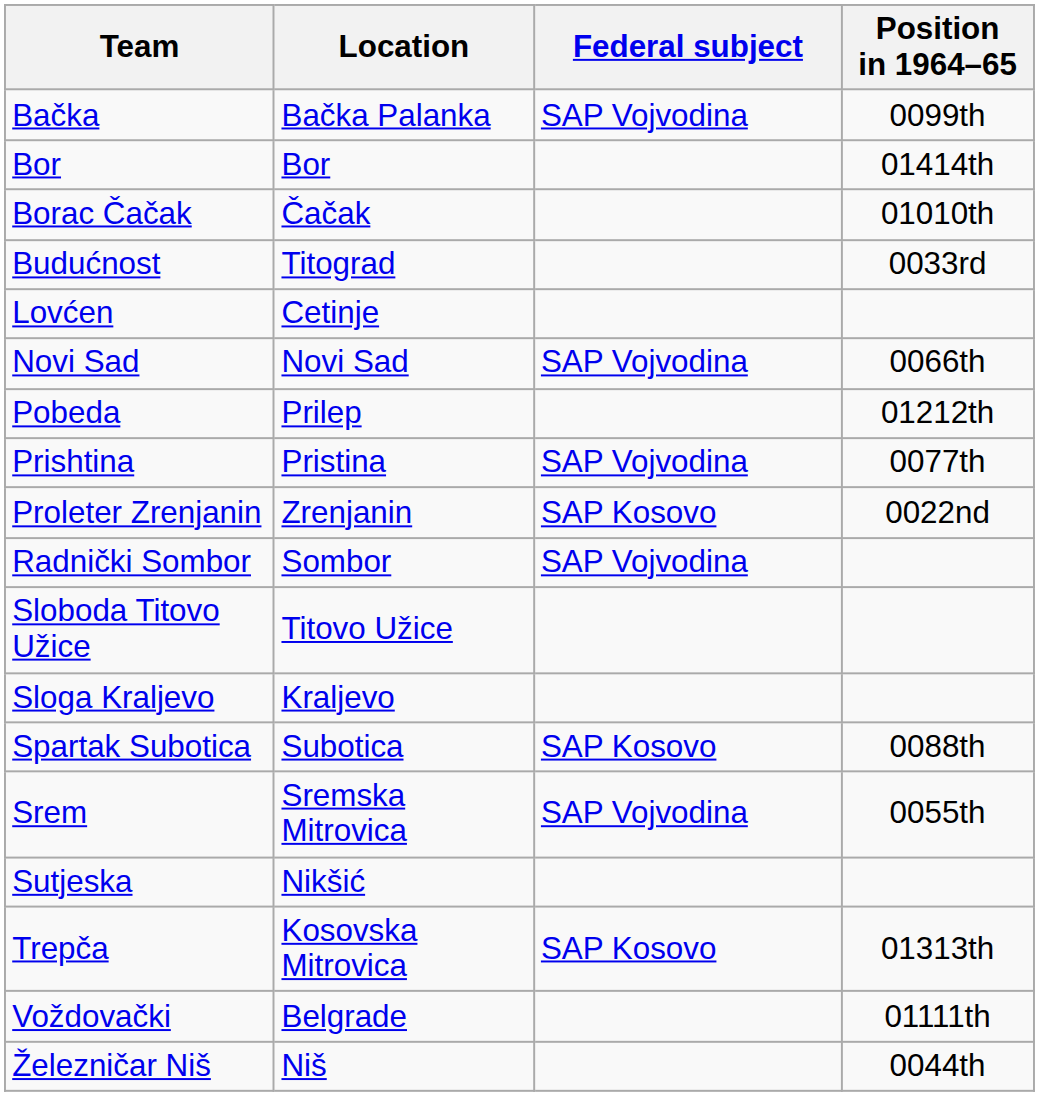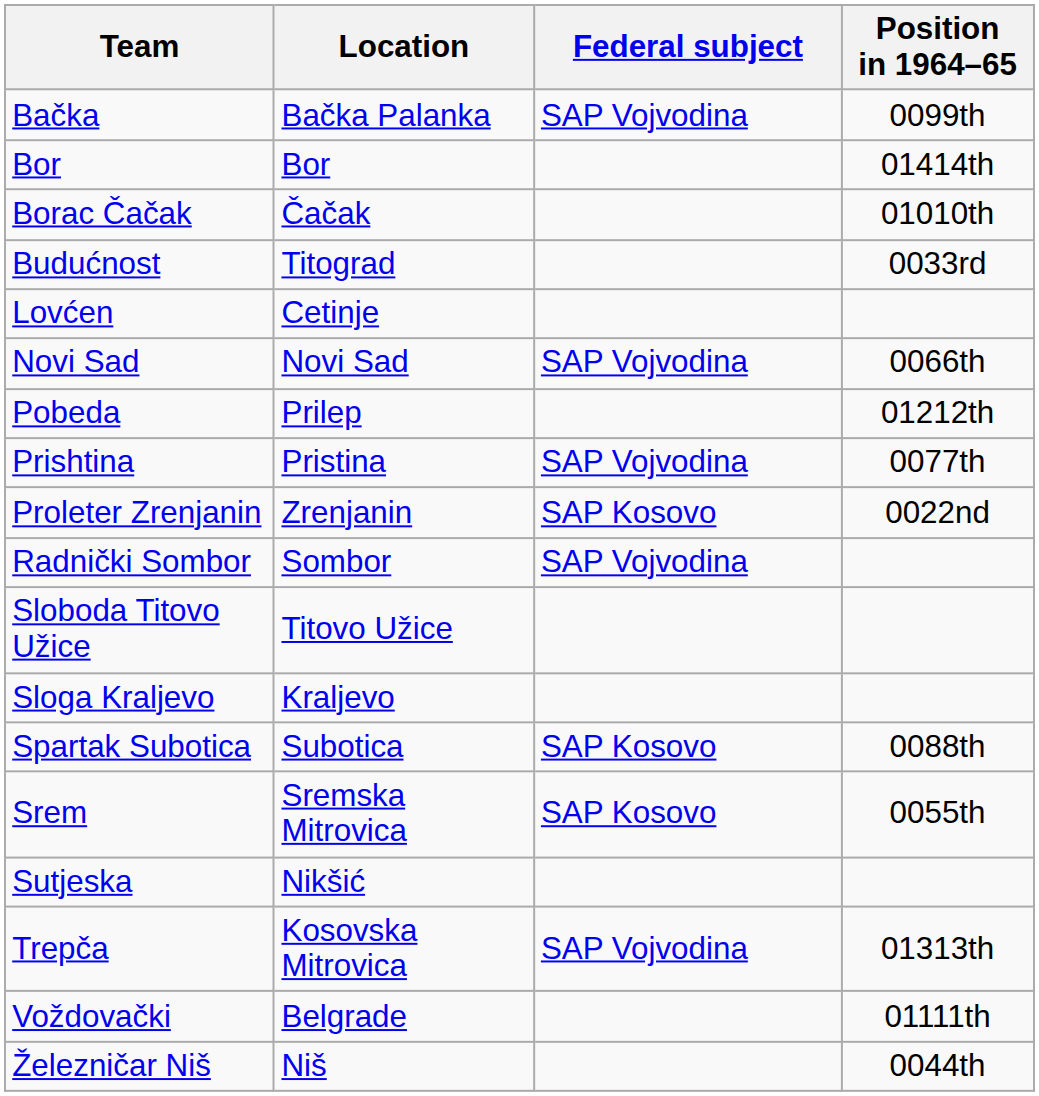Srem | Federal subject: SAP Vojvodina -> SAP Kosovo
Trepča | Federal subject: SAP Kosovo -> SAP Vojvodina
